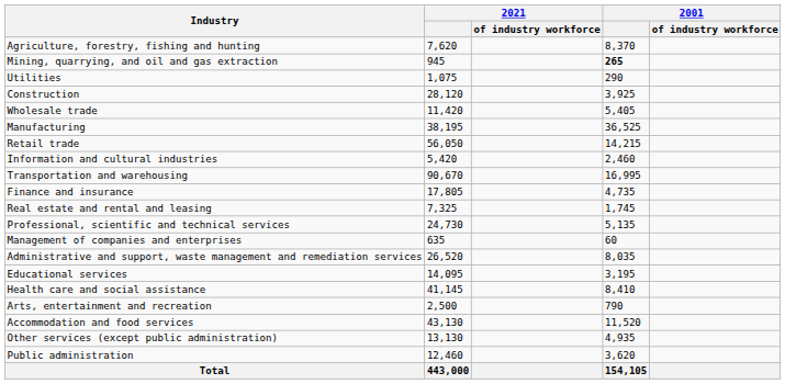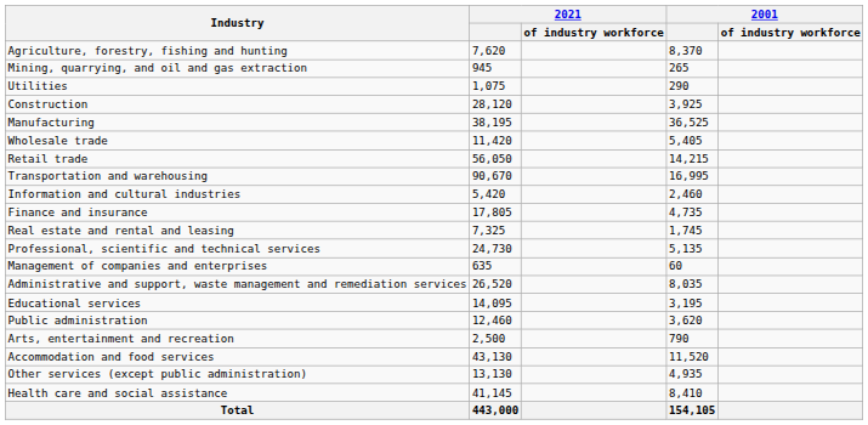Mining, quarrying, and oil and gas extraction | 2001: bold -> normal
rows swapped: Manufacturing <-> Wholesale trade
rows swapped: Transportation and warehousing <-> Information and cultural industries
rows swapped: Health care and social assistance <-> Public administration
